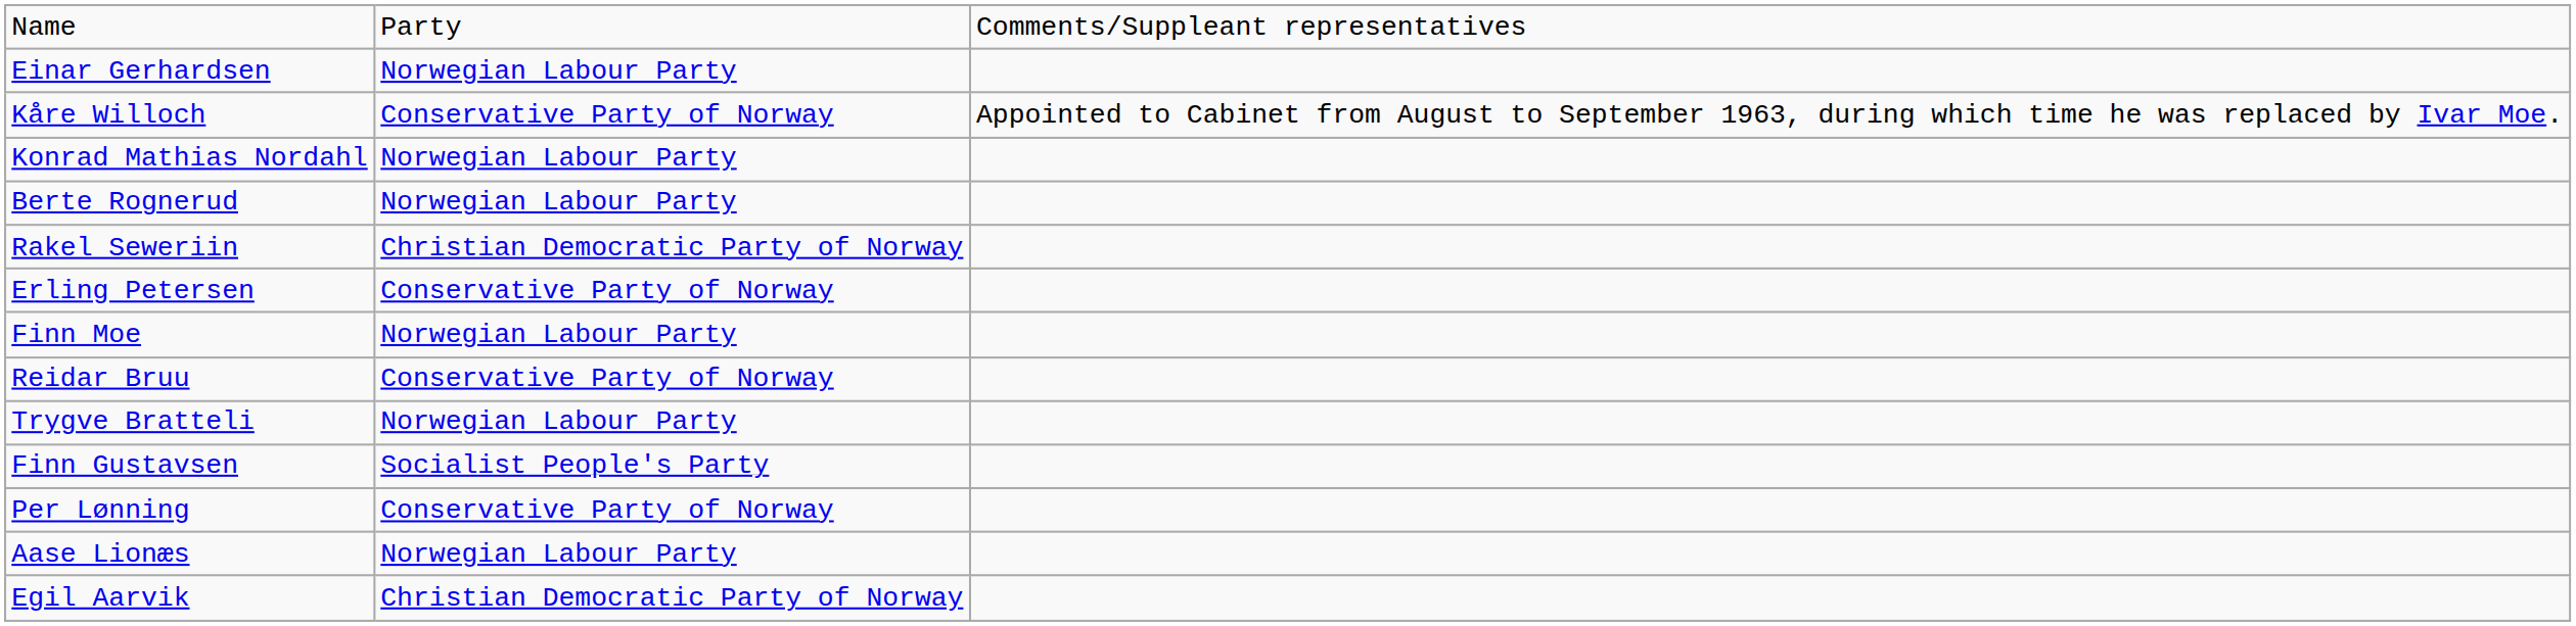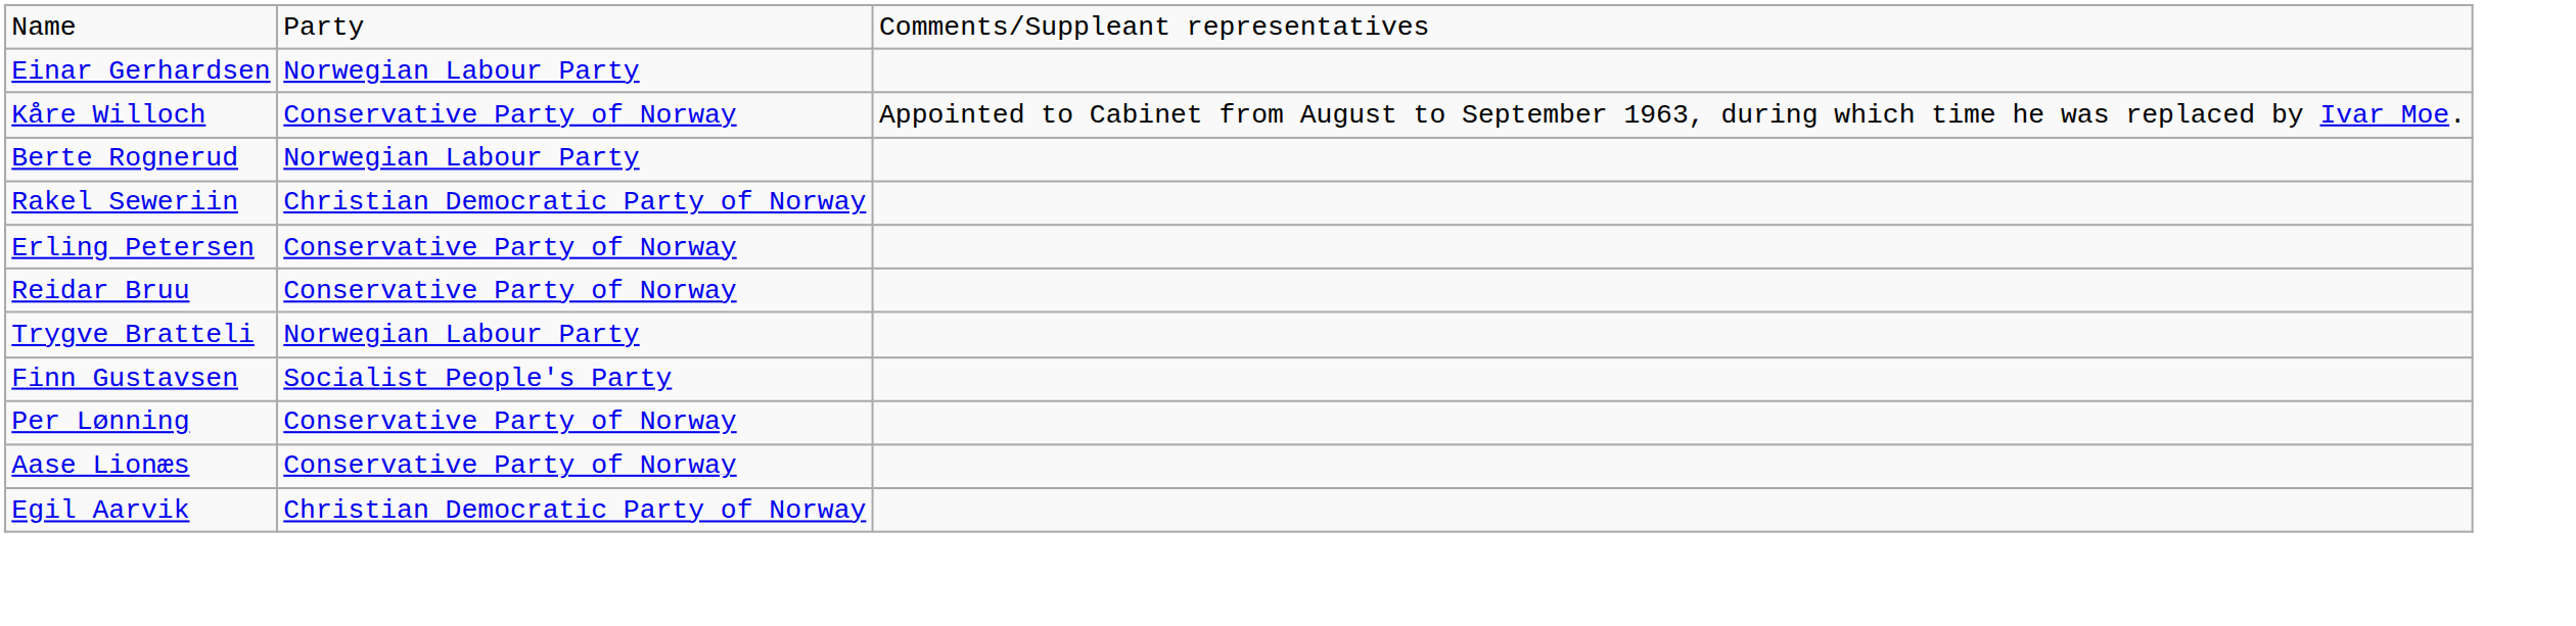- row: Konrad Mathias Nordahl | Norwegian Labour Party
- row: Finn Moe | Norwegian Labour Party
Aase Lionæs | column 2: Norwegian Labour Party -> Conservative Party of Norway
